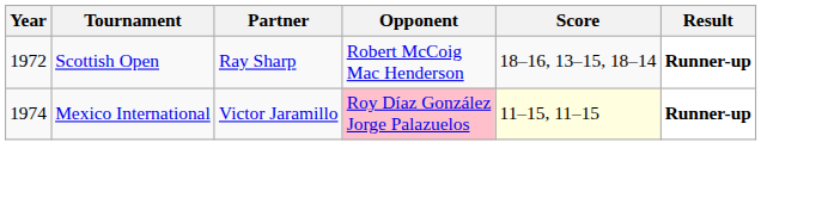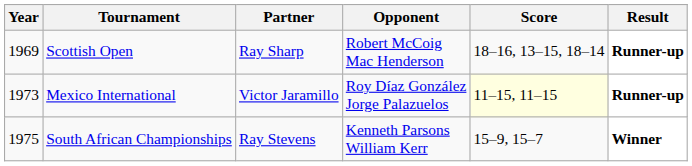Scottish Open | Year: 1972 -> 1969
Mexico International | Year: 1974 -> 1973
Mexico International | Opponent: pink background -> no background
+ row: 1975 | South African Championships | Ray Stevens | Kenneth Parsons William Kerr | 15–9, 15–7 | Winner
